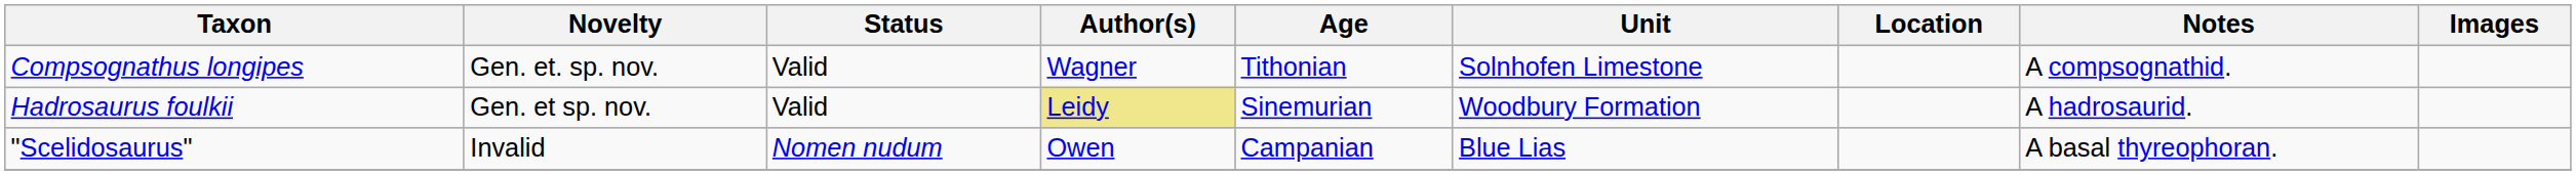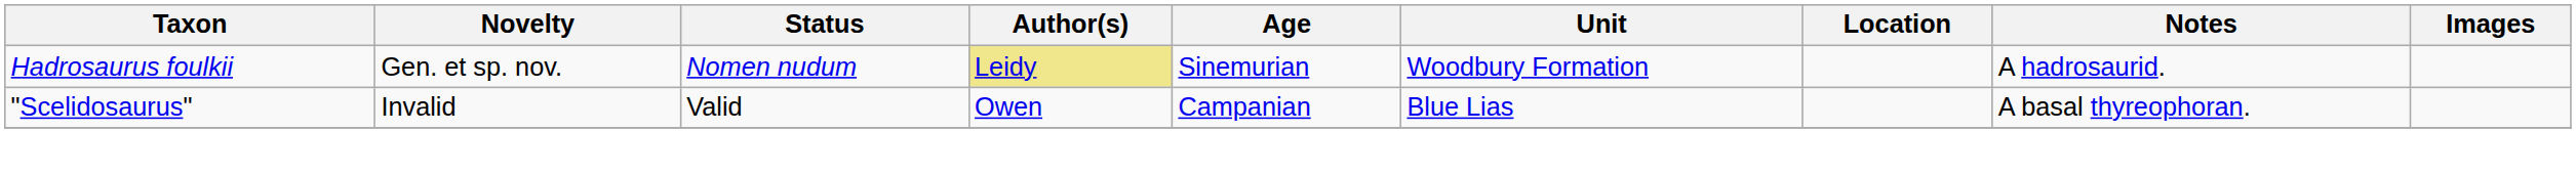- row: Compsognathus longipes | Gen. et. sp. nov. | Valid | Wagner | Tithonian | Solnhofen Limestone | A compsognathid.
Hadrosaurus foulkii | Status: Valid -> Nomen nudum
"Scelidosaurus" | Status: Nomen nudum -> Valid
